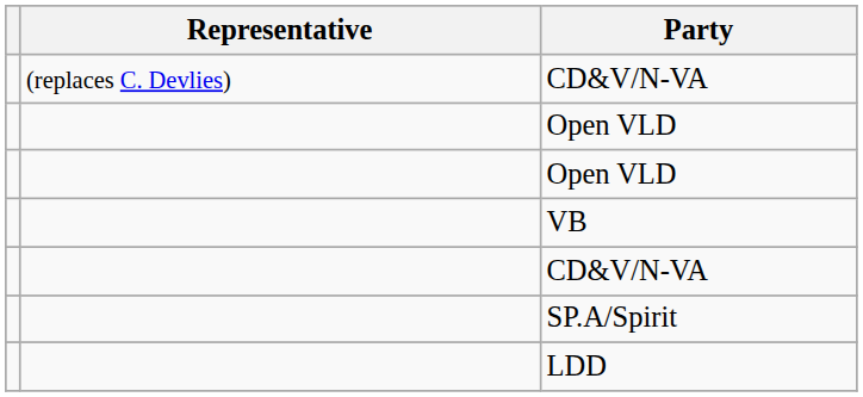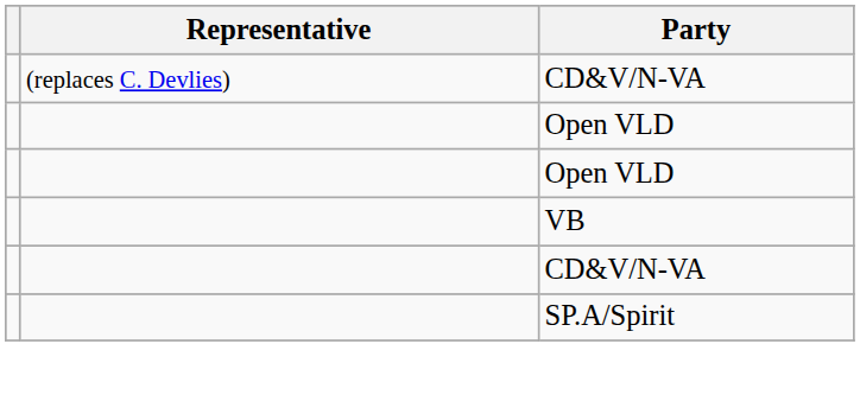- row: LDD
